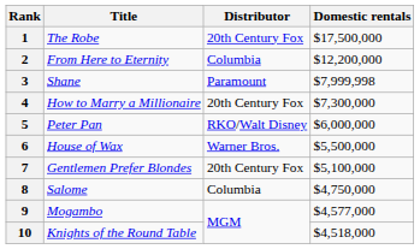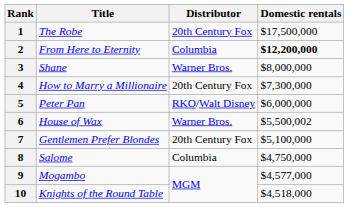2 | Domestic rentals: normal -> bold
3 | Distributor: Paramount -> Warner Bros.
3 | Domestic rentals: $7,999,998 -> $8,000,000
6 | Domestic rentals: $5,500,000 -> $5,500,002
